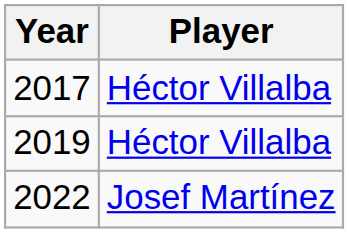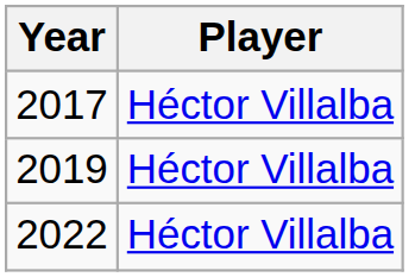2022 | Player: Josef Martínez -> Héctor Villalba
